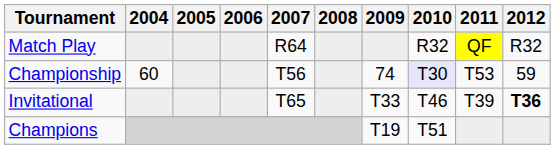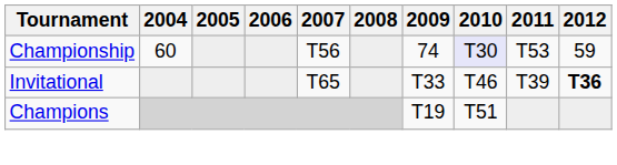- row: Match Play | R64 | R32 | QF | R32
